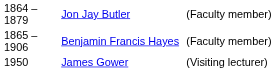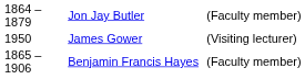rows swapped: Benjamin Francis Hayes <-> James Gower
